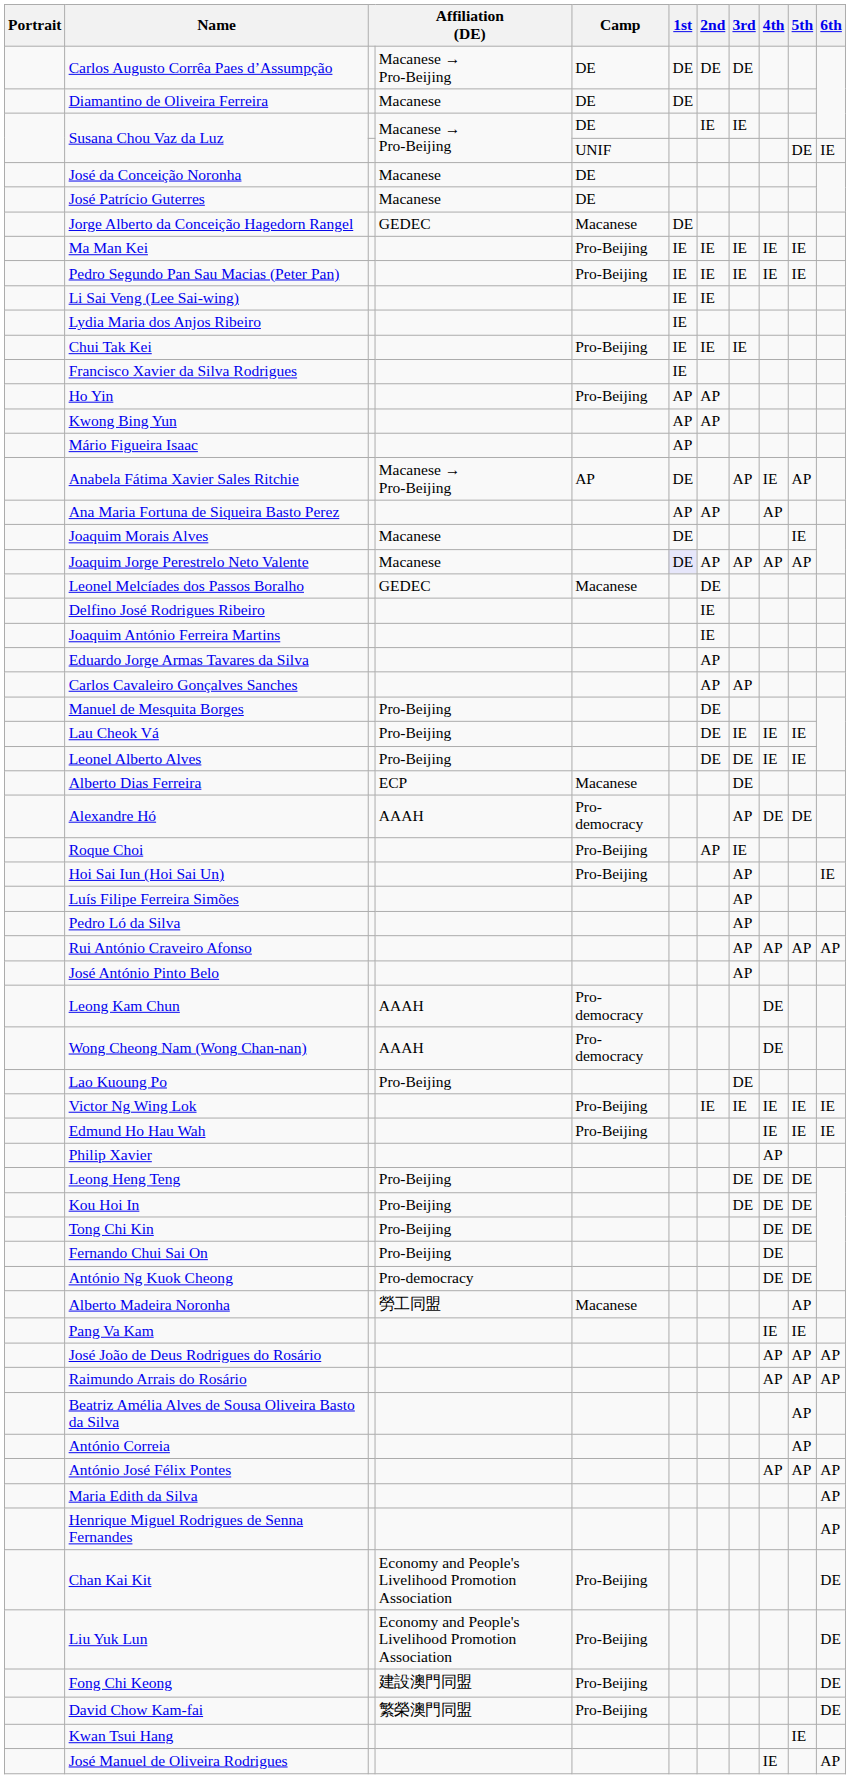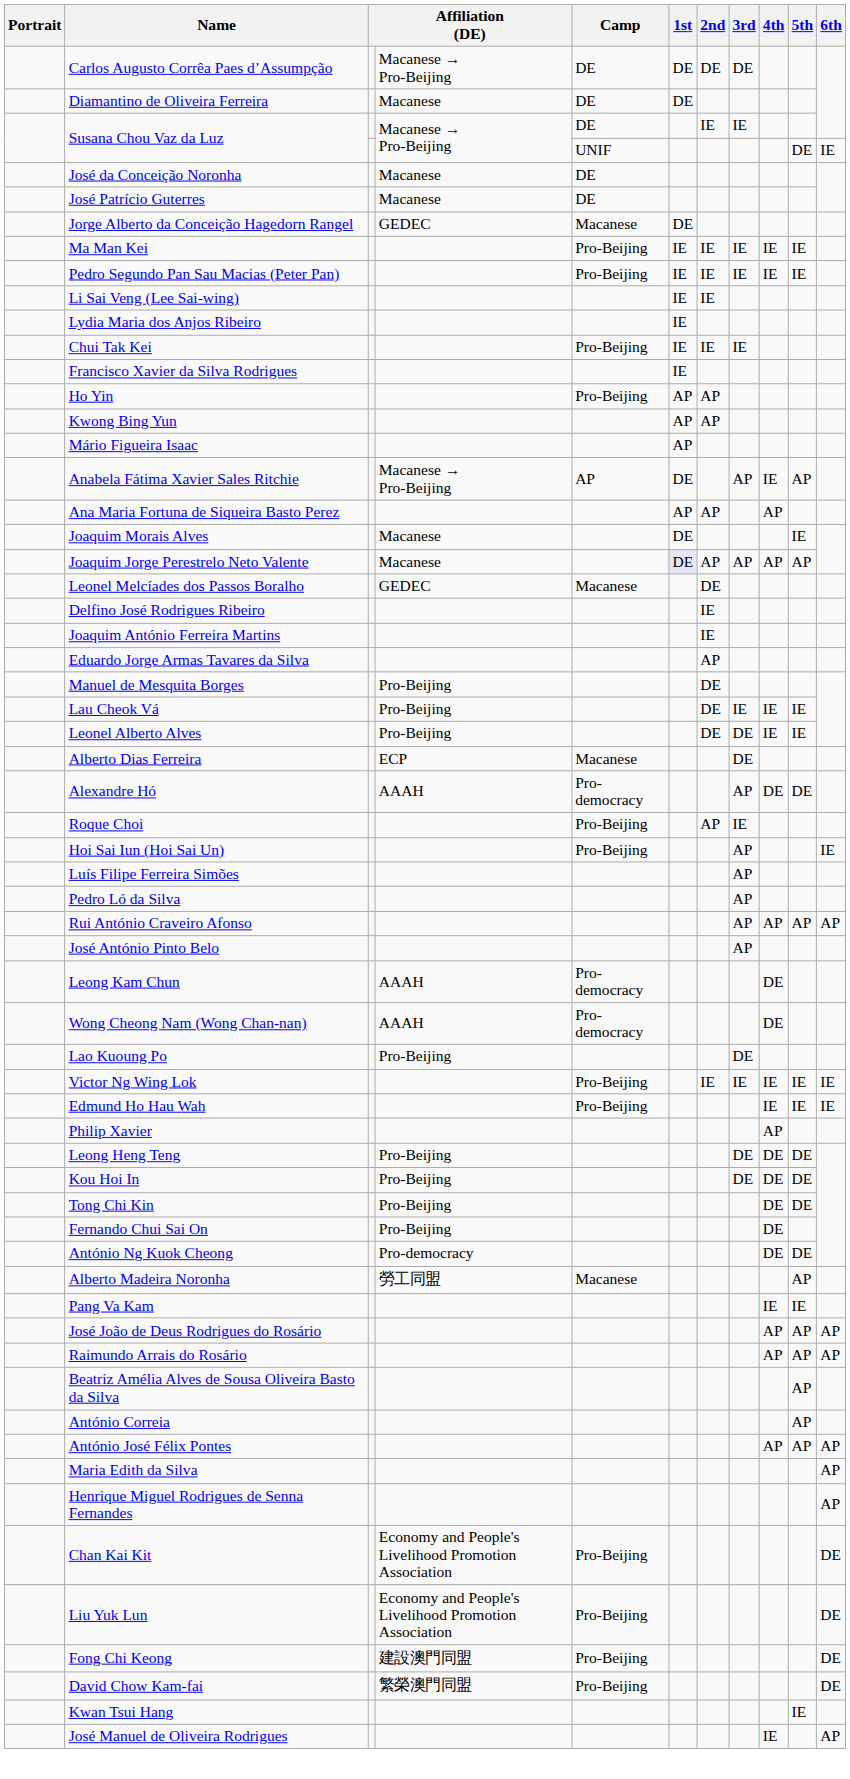- row: Carlos Cavaleiro Gonçalves Sanches | AP | AP
